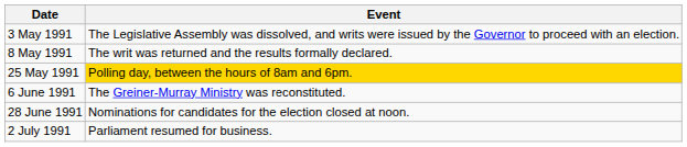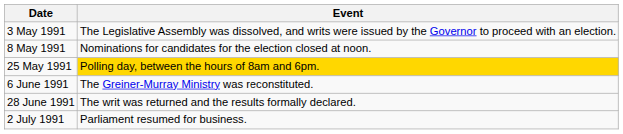8 May 1991 | Event: The writ was returned and the results formally declared. -> Nominations for candidates for the election closed at noon.
28 June 1991 | Event: Nominations for candidates for the election closed at noon. -> The writ was returned and the results formally declared.
